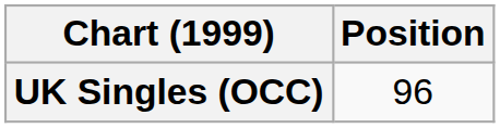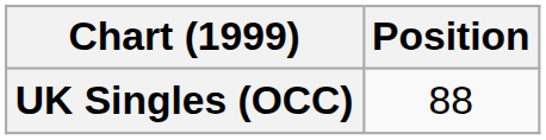UK Singles (OCC) | Position: 96 -> 88
